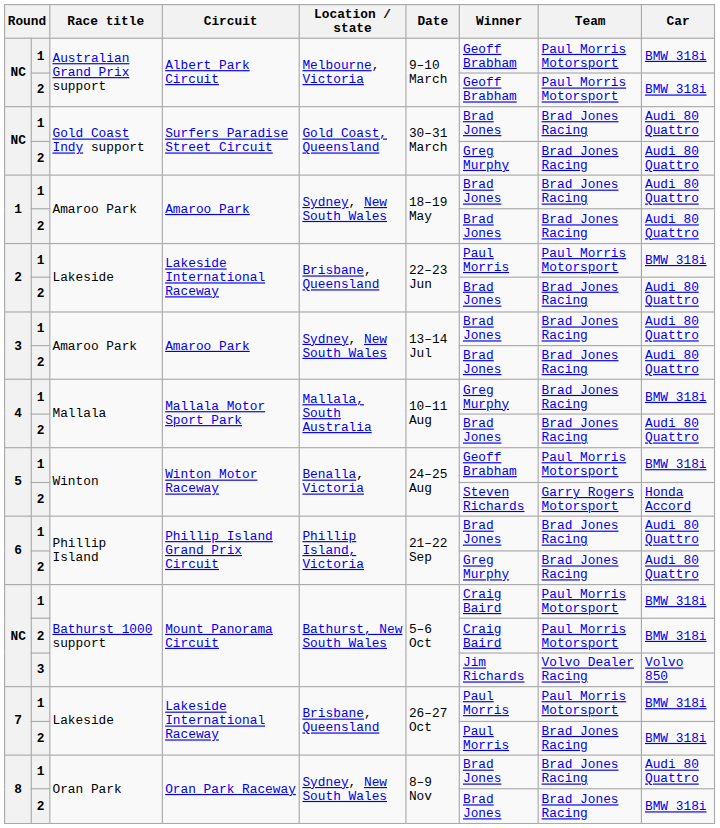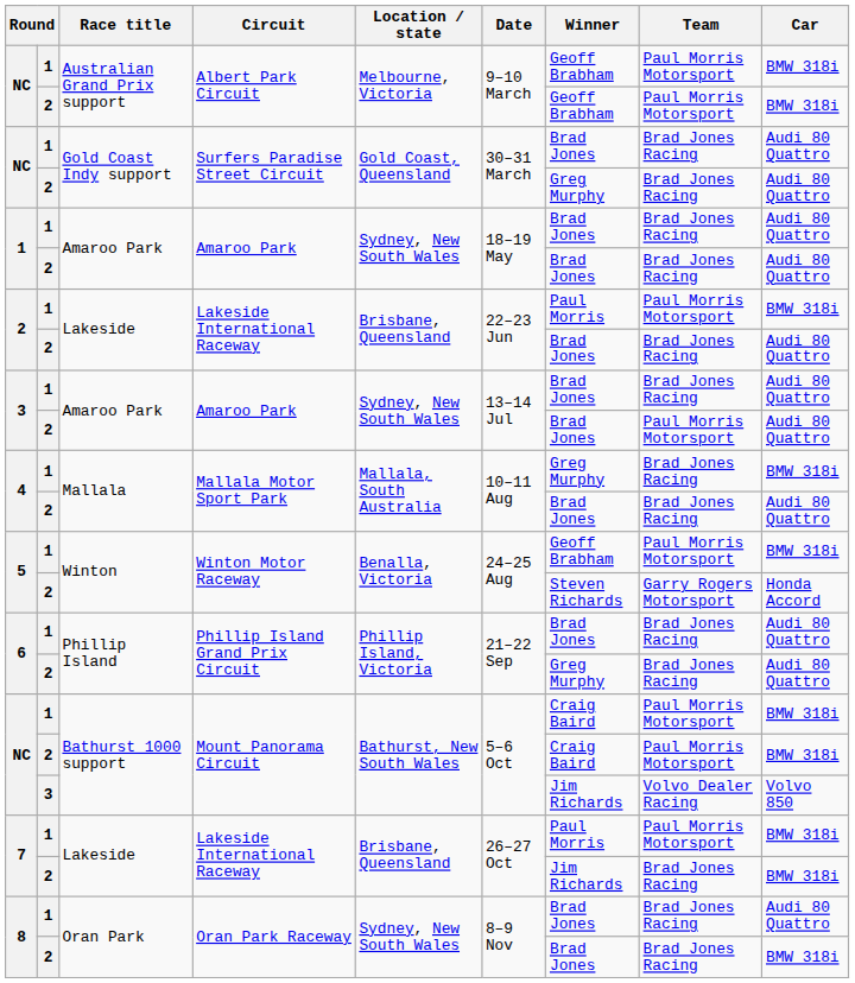3 / 2 | Team: Brad Jones Racing -> Paul Morris Motorsport
7 / 2 | Winner: Paul Morris -> Jim Richards
